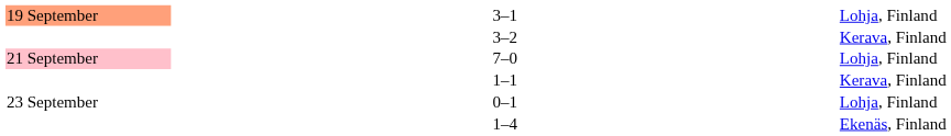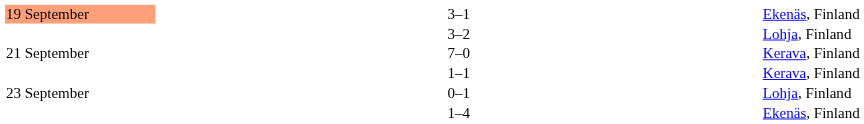3–1 | column 5: Lohja, Finland -> Ekenäs, Finland
3–2 | column 5: Kerava, Finland -> Lohja, Finland
7–0 | column 1: pink background -> no background
7–0 | column 5: Lohja, Finland -> Kerava, Finland
